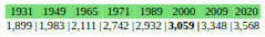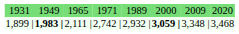1,899 | | column 2: normal -> bold
1,899 | | column 8: 3,568 -> 3,468
